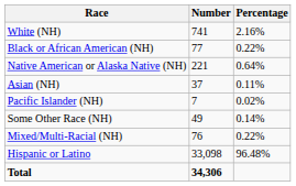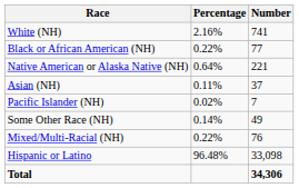columns swapped: Number <-> Percentage
